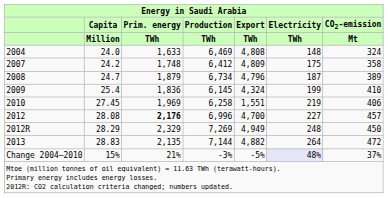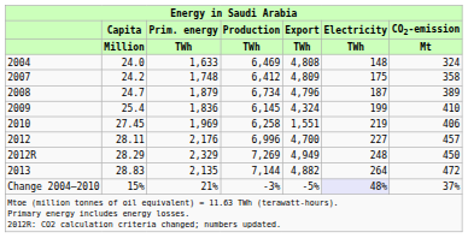2012 | Capita / Million: 28.08 -> 28.11
2012 | Prim. energy / TWh: bold -> normal
